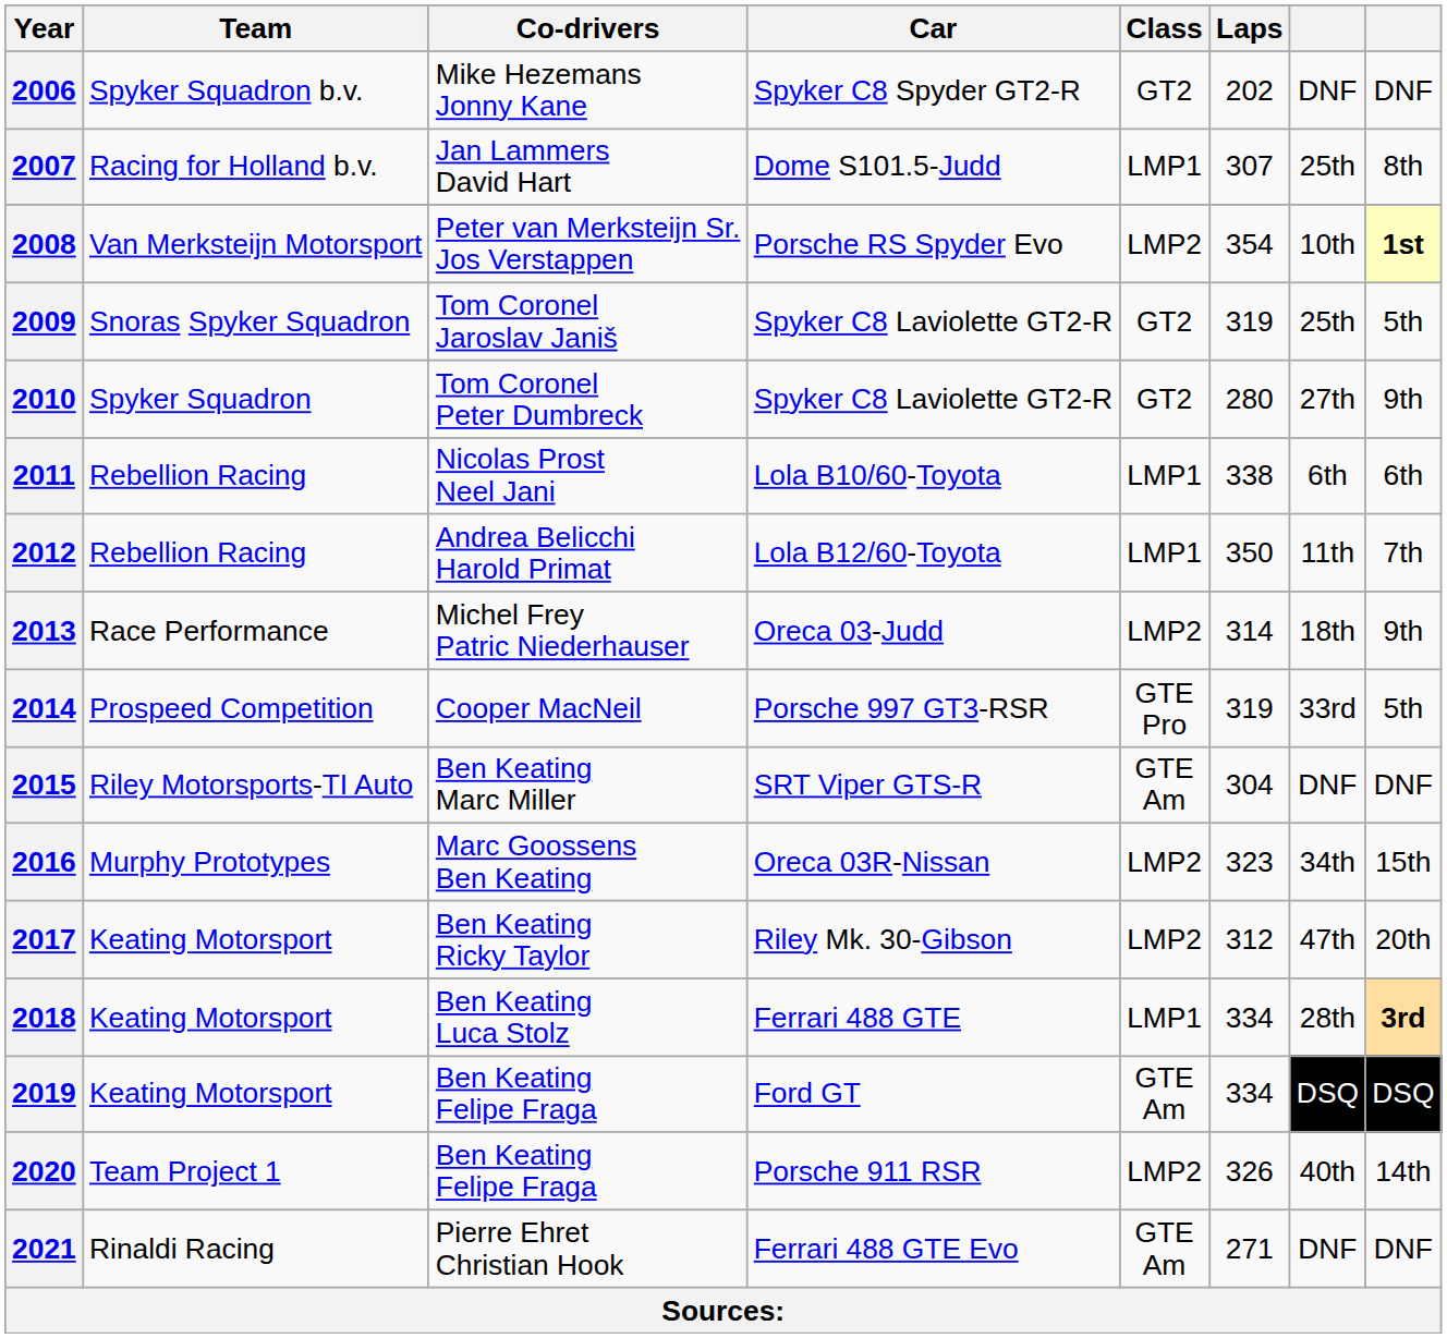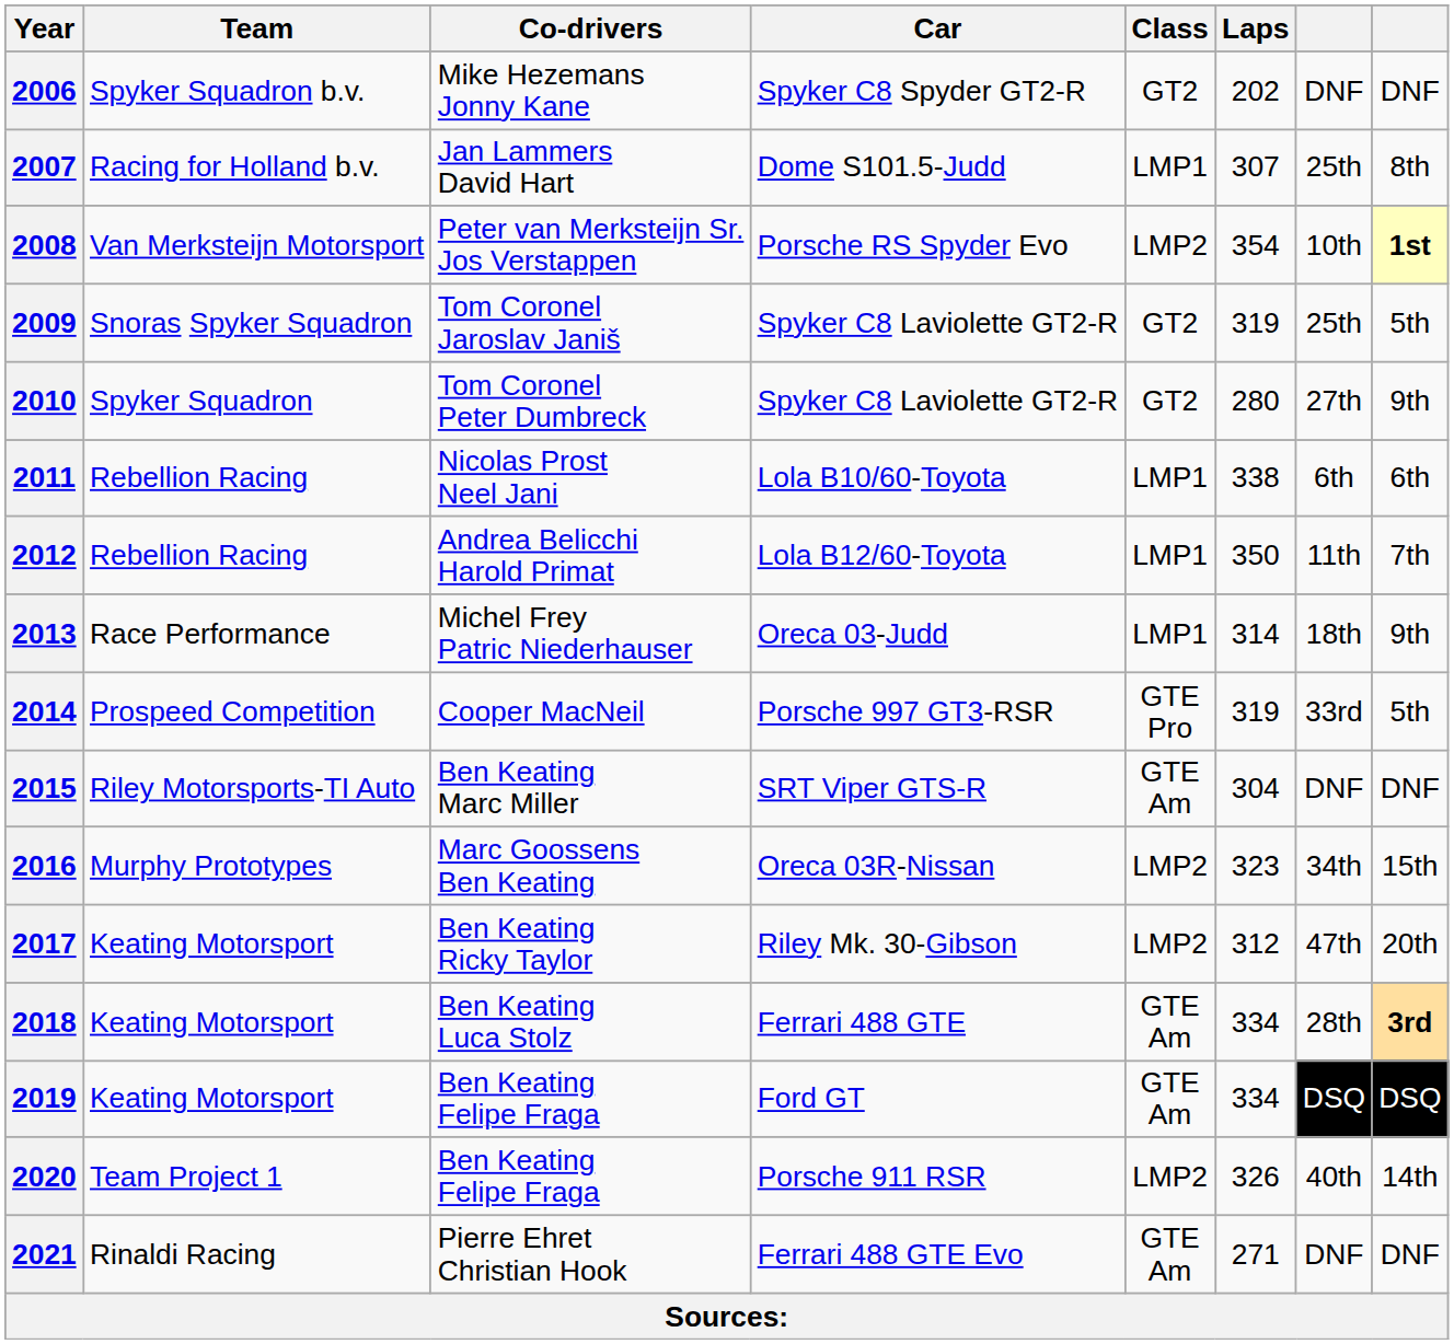2013 | Class: LMP2 -> LMP1
2018 | Class: LMP1 -> GTE Am
